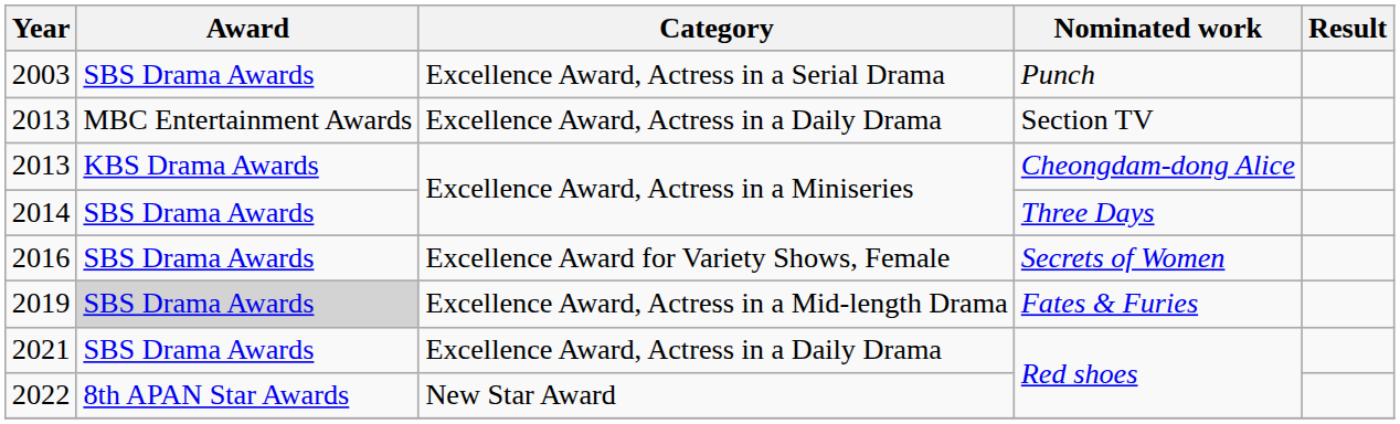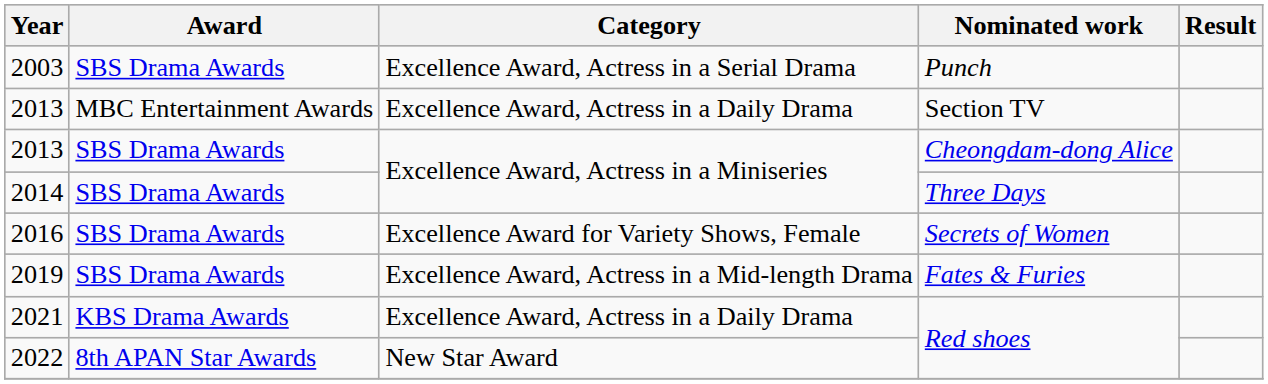2013 / Cheongdam-dong Alice | Award: KBS Drama Awards -> SBS Drama Awards
2019 | Award: lightgrey background -> no background
2021 | Award: SBS Drama Awards -> KBS Drama Awards
